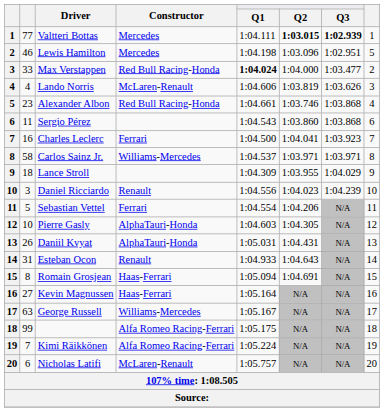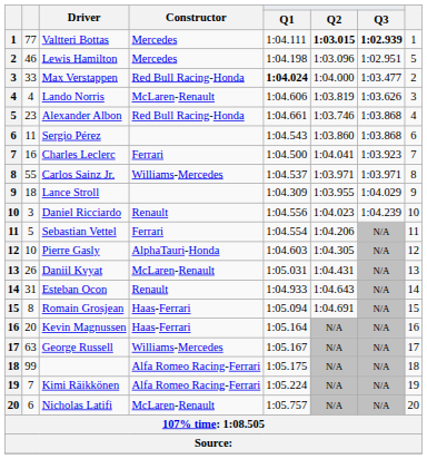Carlos Sainz Jr. | column 2: 58 -> 55
Daniil Kvyat | Constructor: AlphaTauri-Honda -> McLaren-Renault
Kevin Magnussen | column 2: 27 -> 20
